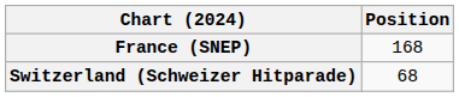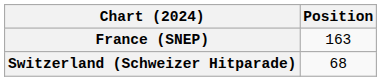France (SNEP) | Position: 168 -> 163
